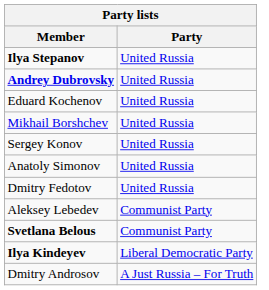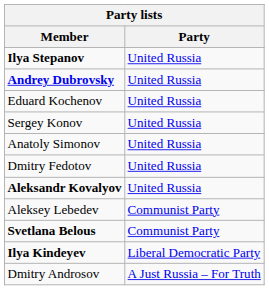- row: Mikhail Borshchev | United Russia
+ row: Aleksandr Kovalyov | United Russia
